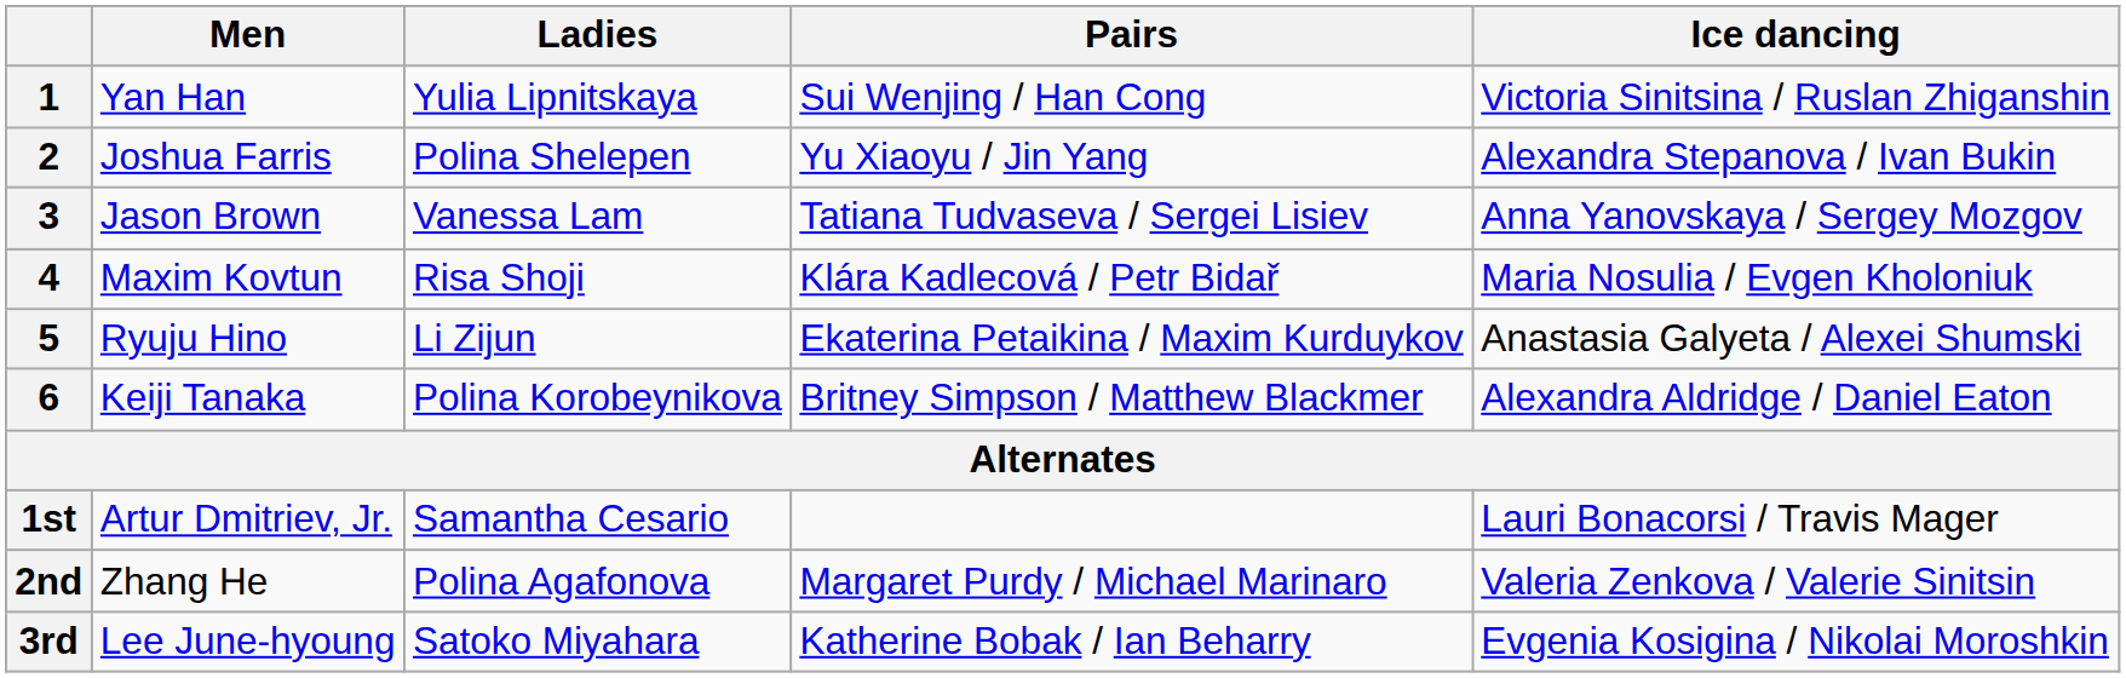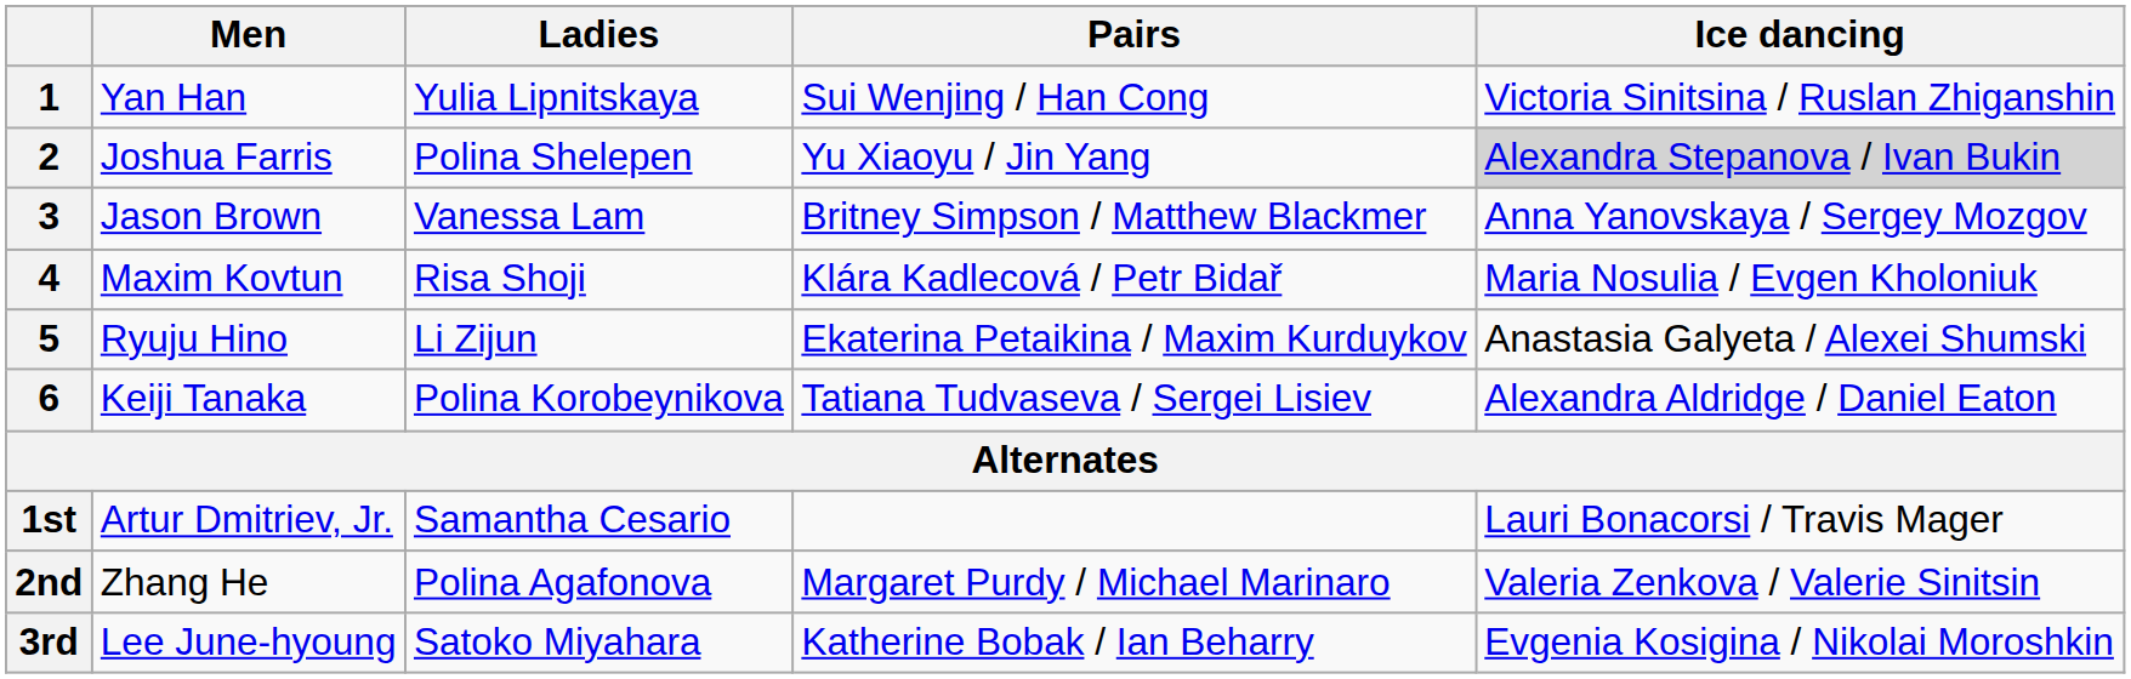2 | Ice dancing: no background -> lightgrey background
3 | Pairs: Tatiana Tudvaseva / Sergei Lisiev -> Britney Simpson / Matthew Blackmer
6 | Pairs: Britney Simpson / Matthew Blackmer -> Tatiana Tudvaseva / Sergei Lisiev
